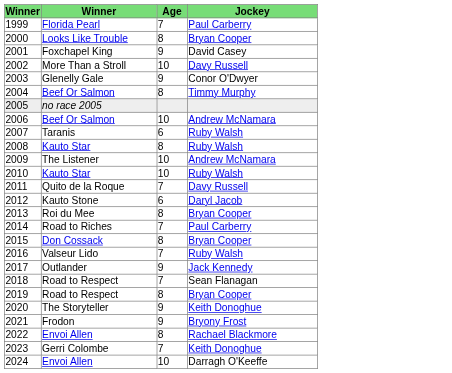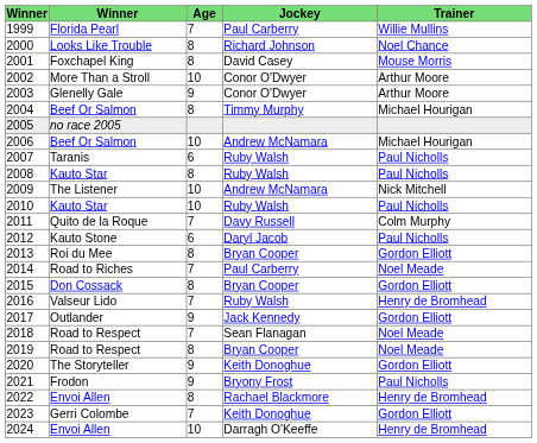+ column: Trainer | Willie Mullins | Noel Chance | Mouse Morris | Arthur Moore | Arthur Moore | Michael Hourigan | Michael Hourigan | Paul Nicholls | Paul Nicholls | Nick Mitchell | Paul Nicholls | Colm Murphy | Paul Nicholls | Gordon Elliott | Noel Meade | Gordon Elliott | Henry de Bromhead | Gordon Elliott | Noel Meade | Noel Meade | Gordon Elliott | Paul Nicholls | Henry de Bromhead | Gordon Elliott | Henry de Bromhead
2000 | Jockey: Bryan Cooper -> Richard Johnson
2001 | Age: 9 -> 8
2002 | Jockey: Davy Russell -> Conor O'Dwyer
